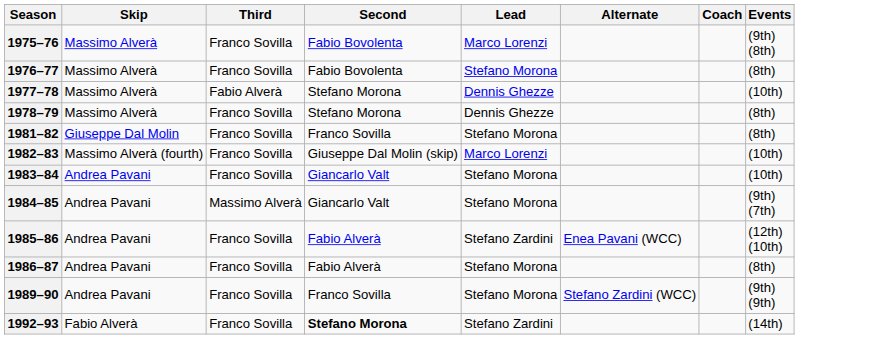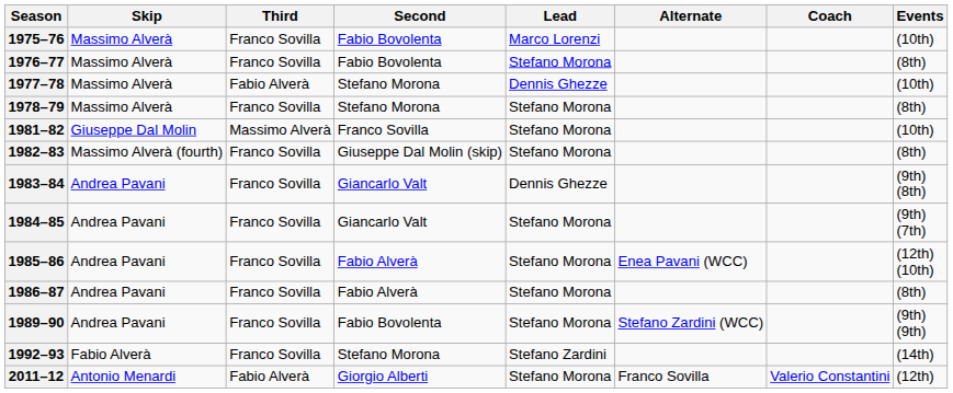1975–76 | Events: (9th) (8th) -> (10th)
1978–79 | Lead: Dennis Ghezze -> Stefano Morona
1981–82 | Third: Franco Sovilla -> Massimo Alverà
1981–82 | Events: (8th) -> (10th)
1982–83 | Lead: Marco Lorenzi -> Stefano Morona
1982–83 | Events: (10th) -> (8th)
1983–84 | Lead: Stefano Morona -> Dennis Ghezze
1983–84 | Events: (10th) -> (9th) (8th)
1984–85 | Third: Massimo Alverà -> Franco Sovilla
1985–86 | Lead: Stefano Zardini -> Stefano Morona
1989–90 | Second: Franco Sovilla -> Fabio Bovolenta
1992–93 | Second: bold -> normal
+ row: 2011–12 | Antonio Menardi | Fabio Alverà | Giorgio Alberti | Stefano Morona | Franco Sovilla | Valerio Constantini | (12th)
